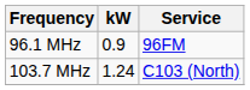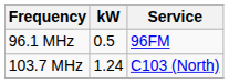96.1 MHz | kW: 0.9 -> 0.5
